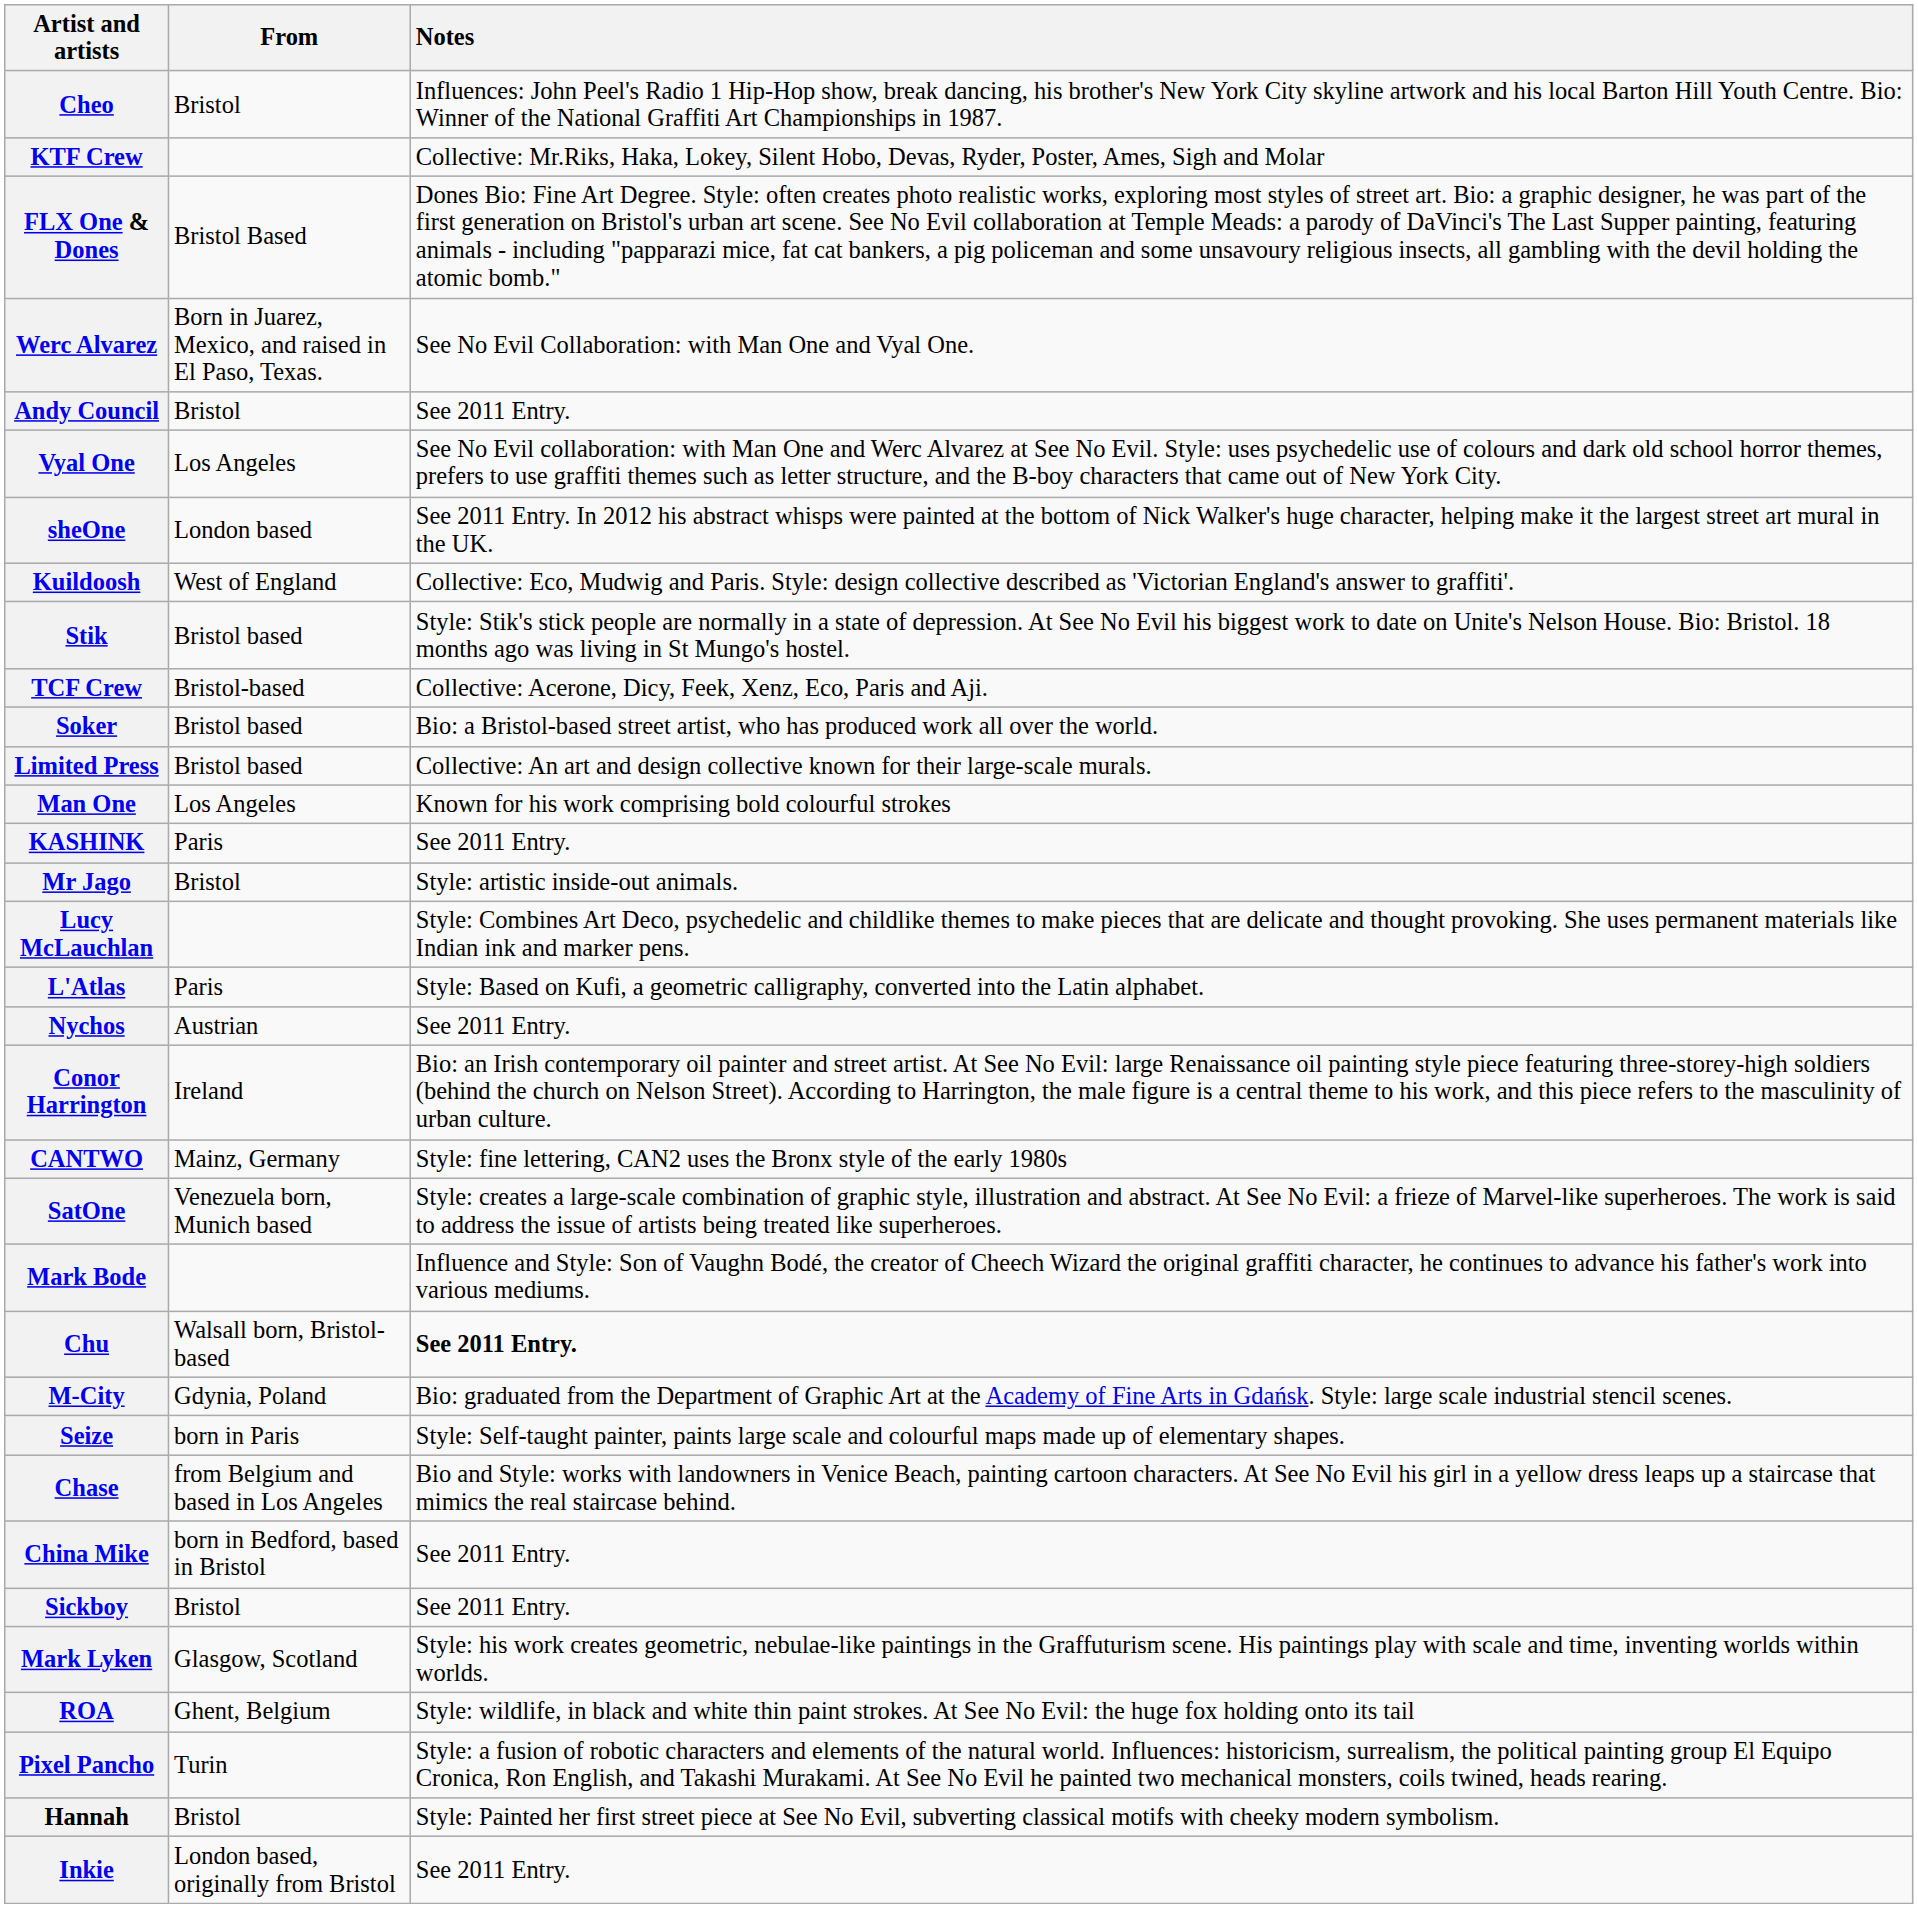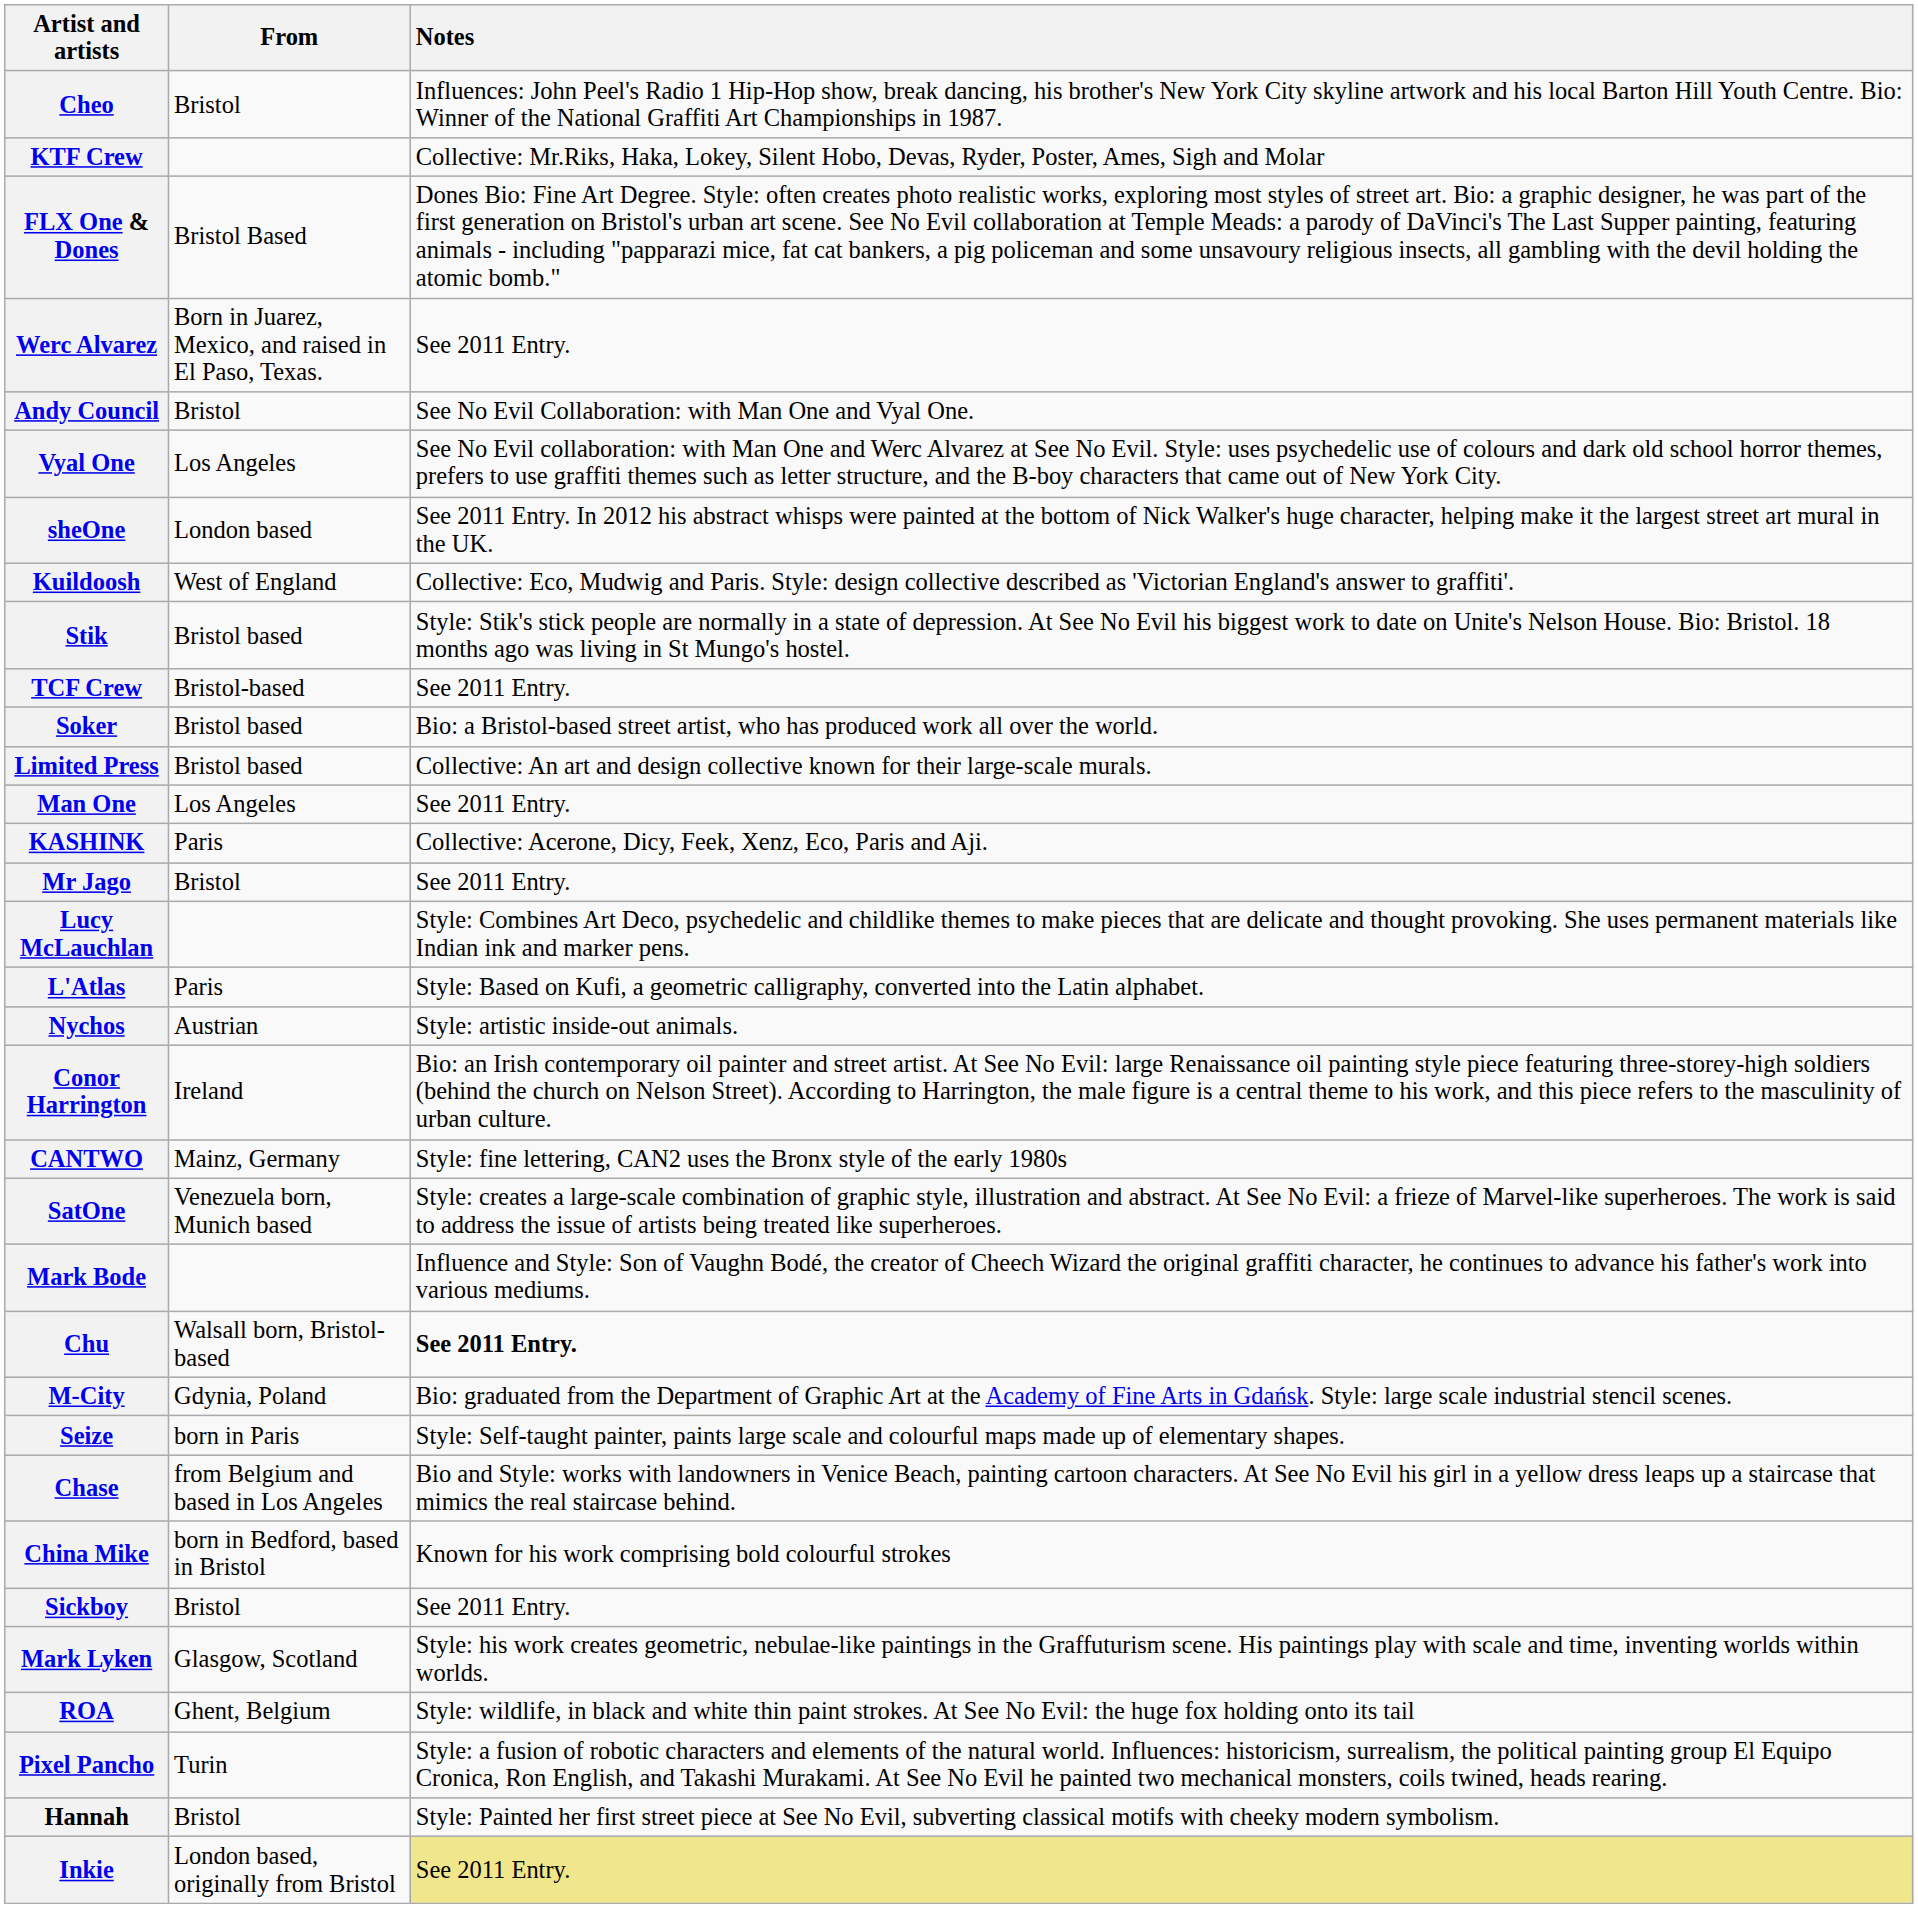Werc Alvarez | Notes: See No Evil Collaboration: with Man One and Vyal One. -> See 2011 Entry.
Andy Council | Notes: See 2011 Entry. -> See No Evil Collaboration: with Man One and Vyal One.
TCF Crew | Notes: Collective: Acerone, Dicy, Feek, Xenz, Eco, Paris and Aji. -> See 2011 Entry.
Man One | Notes: Known for his work comprising bold colourful strokes -> See 2011 Entry.
KASHINK | Notes: See 2011 Entry. -> Collective: Acerone, Dicy, Feek, Xenz, Eco, Paris and Aji.
Mr Jago | Notes: Style: artistic inside-out animals. -> See 2011 Entry.
Nychos | Notes: See 2011 Entry. -> Style: artistic inside-out animals.
China Mike | Notes: See 2011 Entry. -> Known for his work comprising bold colourful strokes
Inkie | Notes: no background -> khaki background
